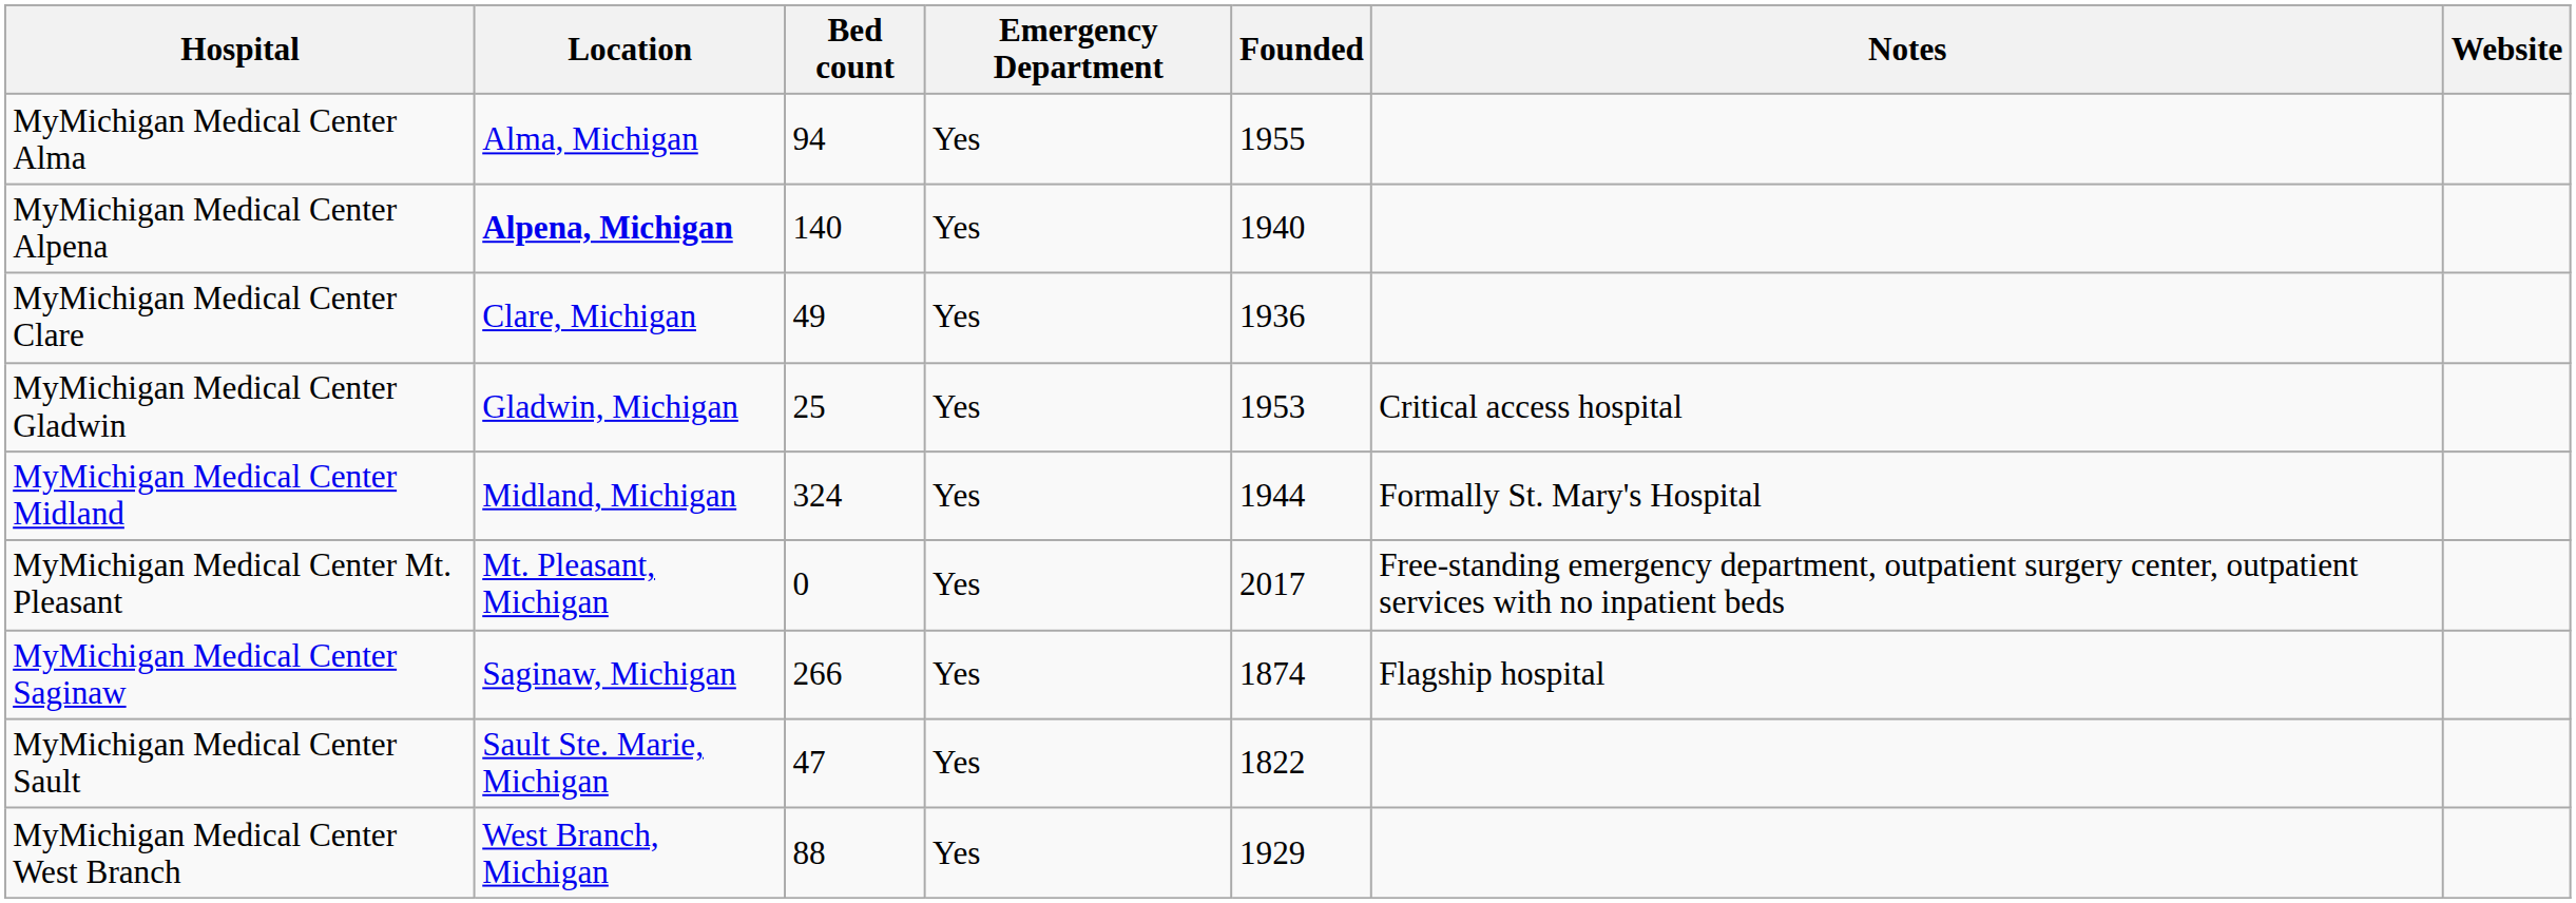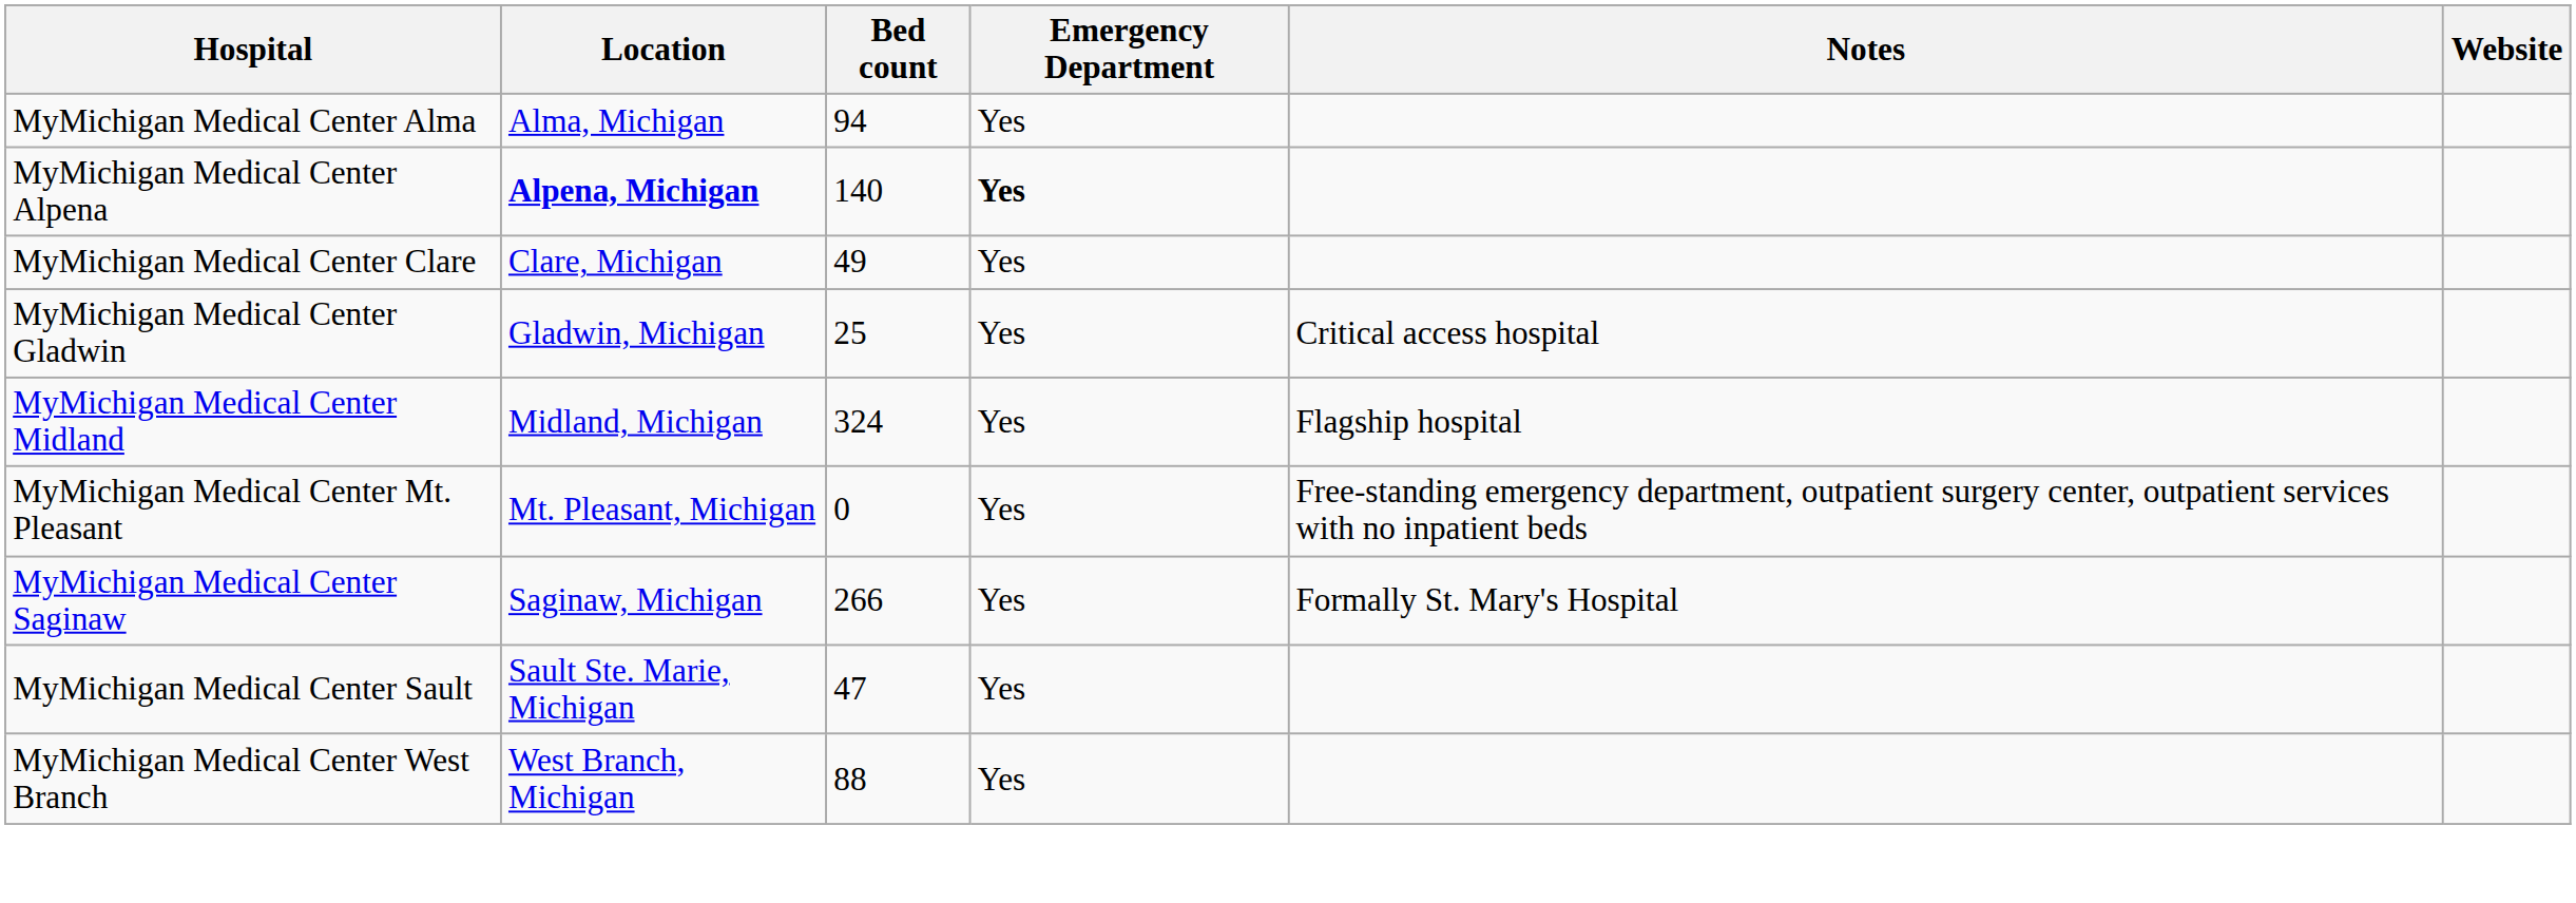- column: Founded | 1955 | 1940 | 1936 | 1953 | 1944 | 2017 | 1874 | 1822 | 1929
MyMichigan Medical Center Alpena | Emergency Department: normal -> bold
MyMichigan Medical Center Midland | Notes: Formally St. Mary's Hospital -> Flagship hospital
MyMichigan Medical Center Saginaw | Notes: Flagship hospital -> Formally St. Mary's Hospital
